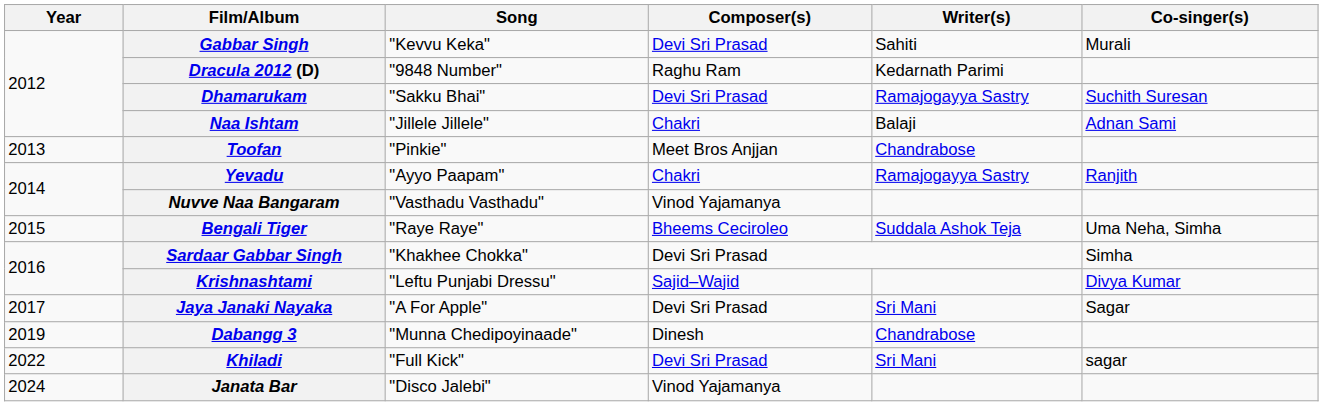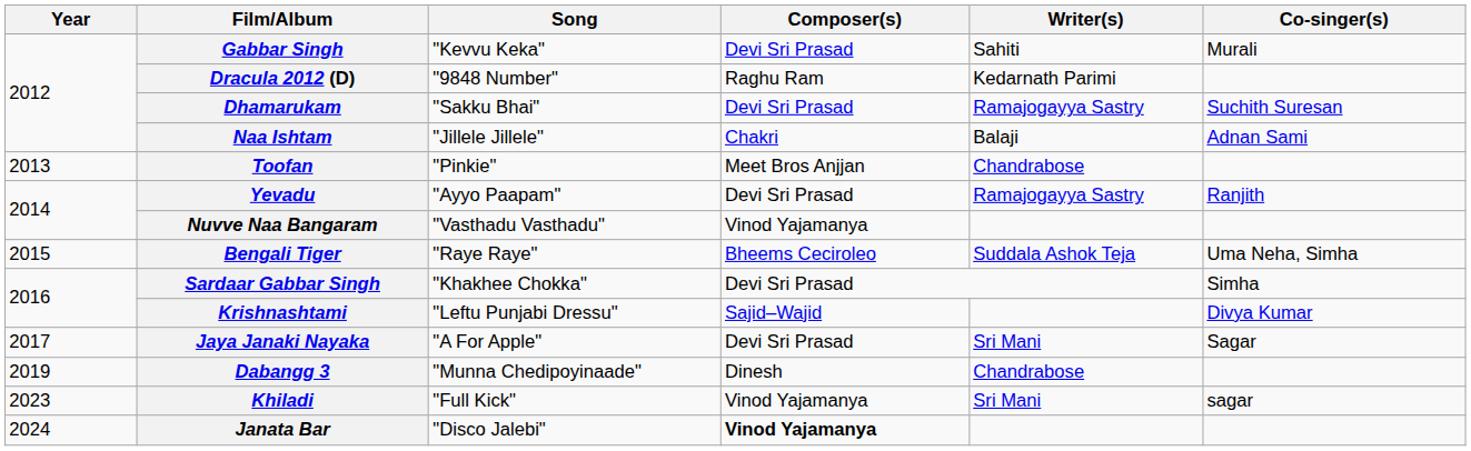Yevadu | Composer(s): Chakri -> Devi Sri Prasad
Khiladi | Year: 2022 -> 2023
Khiladi | Composer(s): Devi Sri Prasad -> Vinod Yajamanya
Janata Bar | Composer(s): normal -> bold
